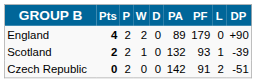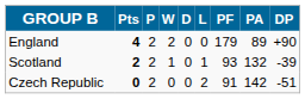columns swapped: L <-> PA
